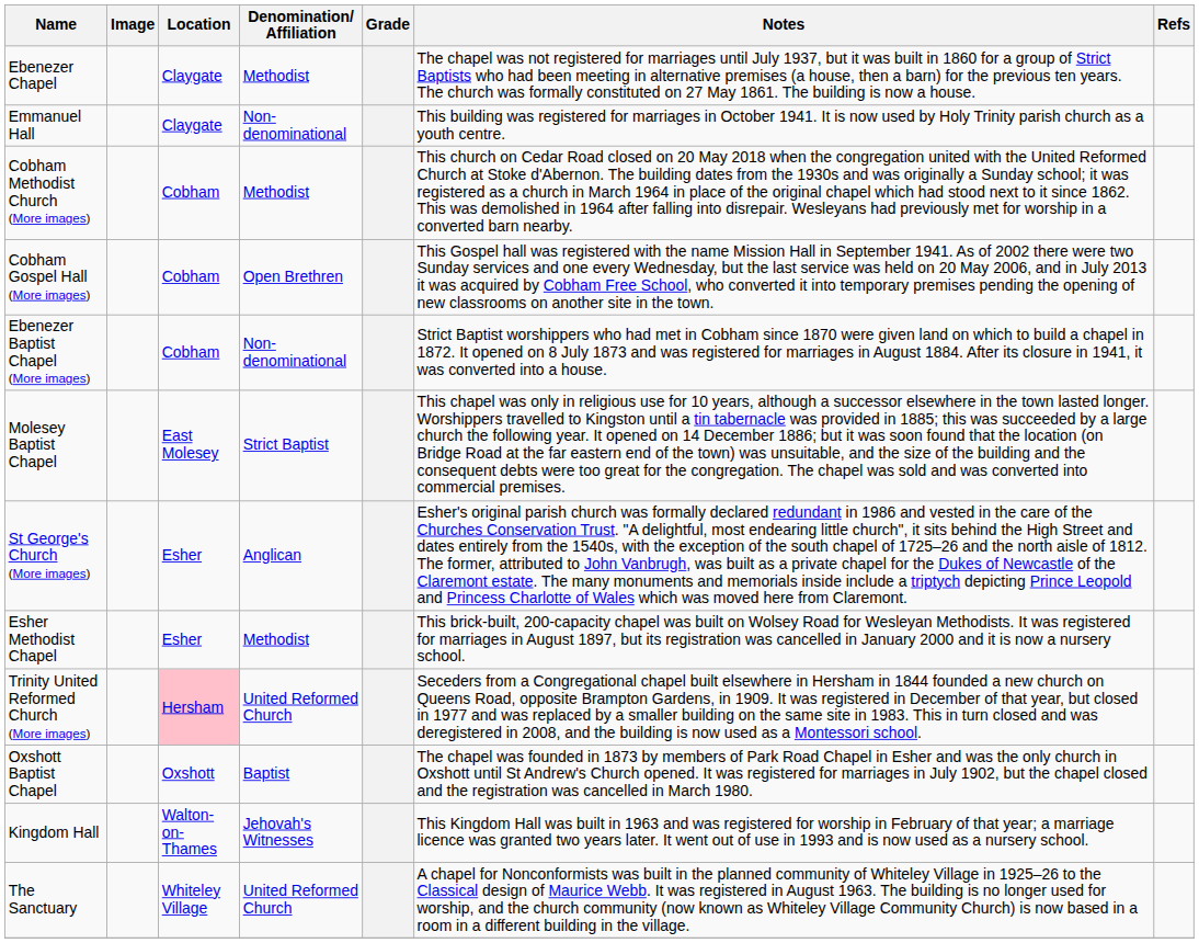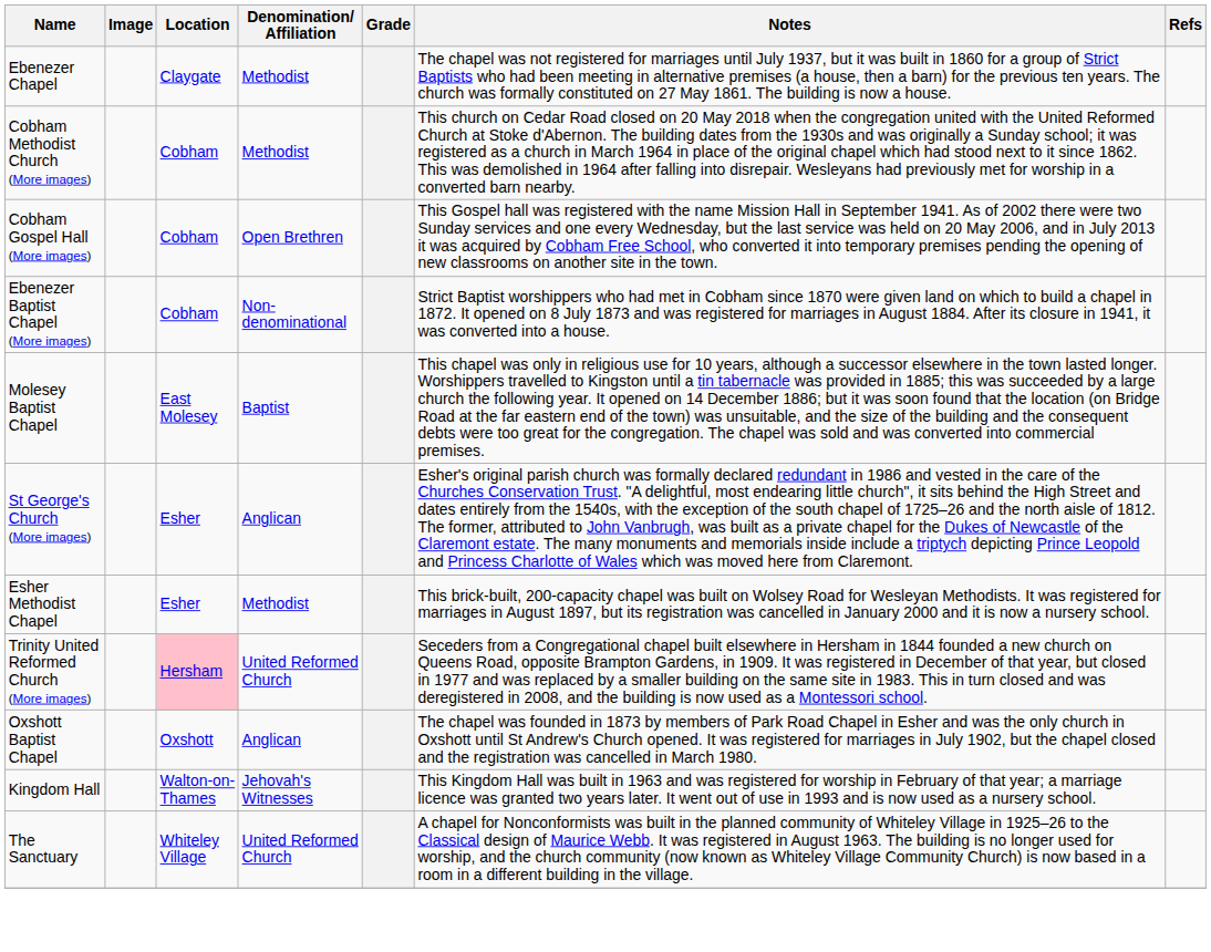- row: Emmanuel Hall | Claygate | Non-denominational | This building was registered for marriages in October 1941. It is now used by Holy Trinity parish church as a youth centre.
Molesey Baptist Chapel | Denomination/ Affiliation: Strict Baptist -> Baptist
Oxshott Baptist Chapel | Denomination/ Affiliation: Baptist -> Anglican
